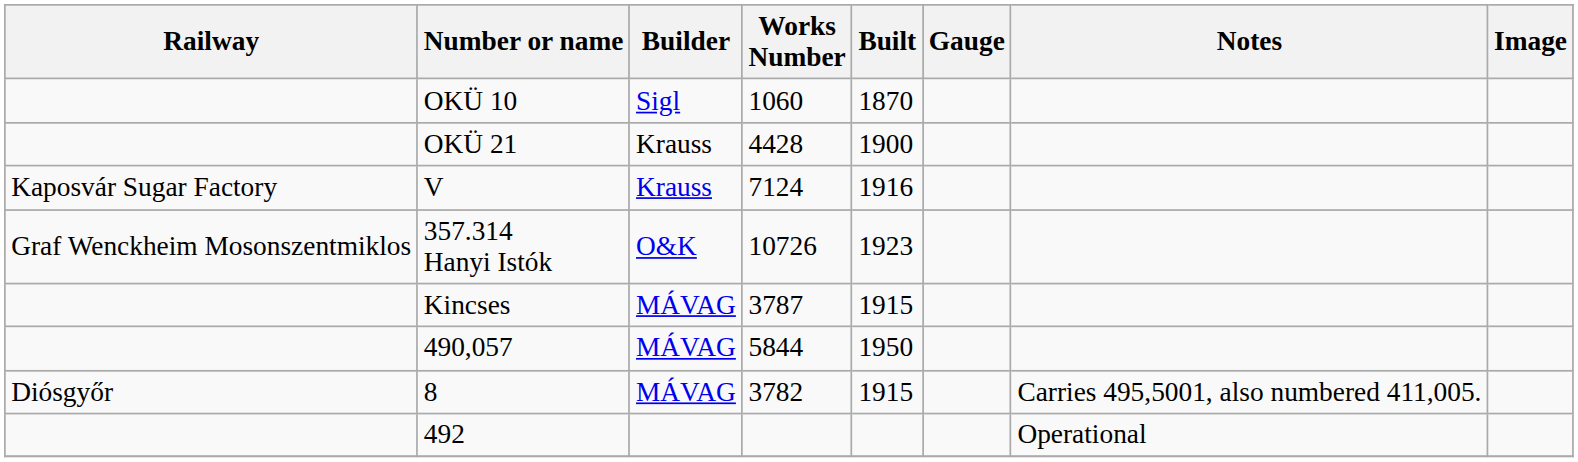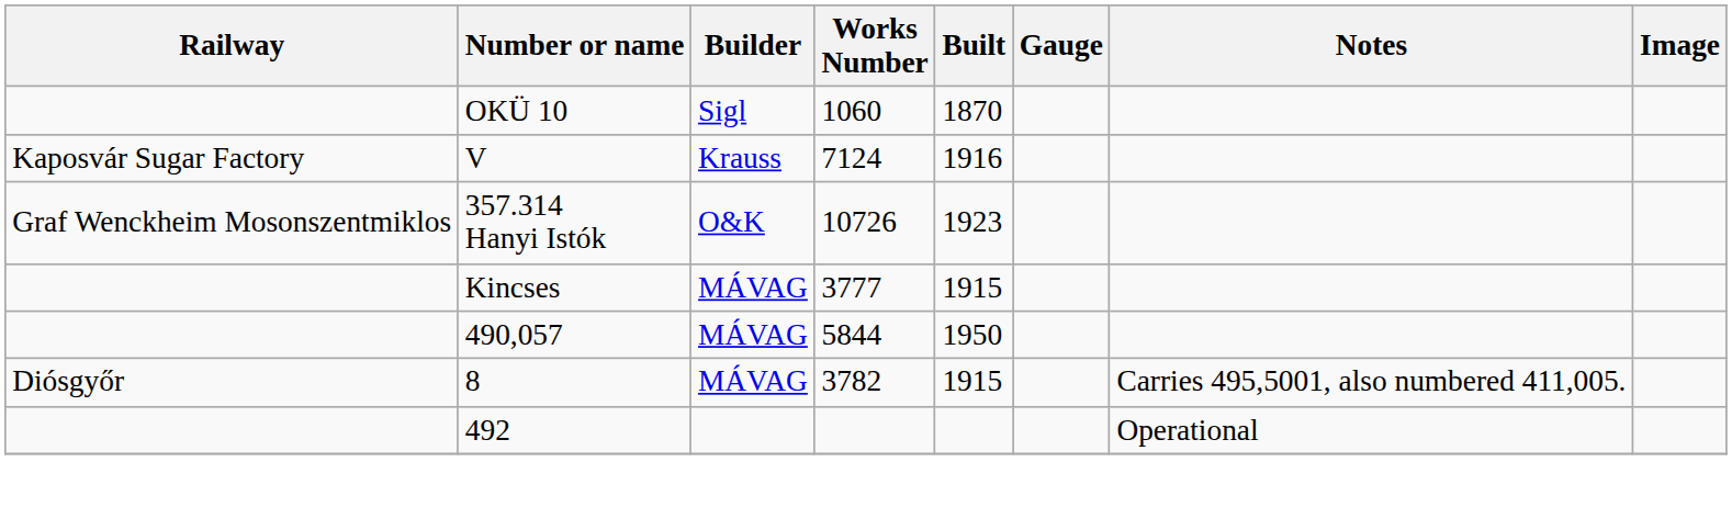- row: OKÜ 21 | Krauss | 4428 | 1900
Kincses | Works Number: 3787 -> 3777
